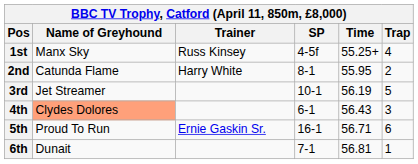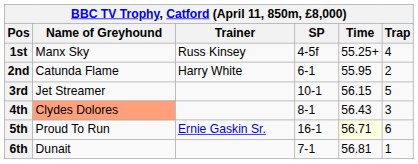2nd | SP: 8-1 -> 6-1
3rd | Time: 56.19 -> 56.15
4th | SP: 6-1 -> 8-1
5th | Time: no background -> lightyellow background
